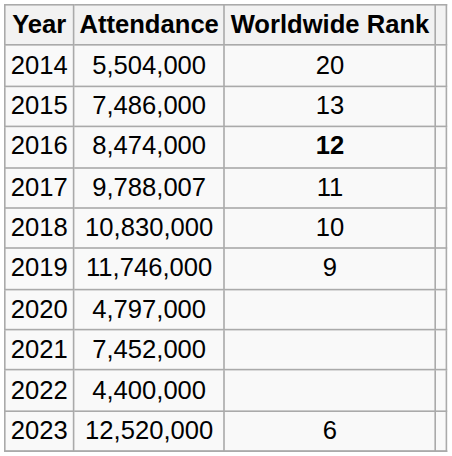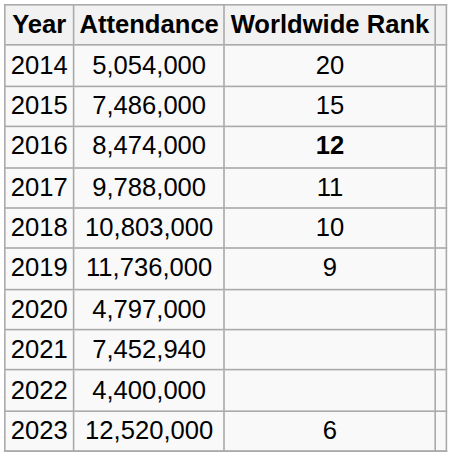2014 | Attendance: 5,504,000 -> 5,054,000
2015 | Worldwide Rank: 13 -> 15
2017 | Attendance: 9,788,007 -> 9,788,000
2018 | Attendance: 10,830,000 -> 10,803,000
2019 | Attendance: 11,746,000 -> 11,736,000
2021 | Attendance: 7,452,000 -> 7,452,940
